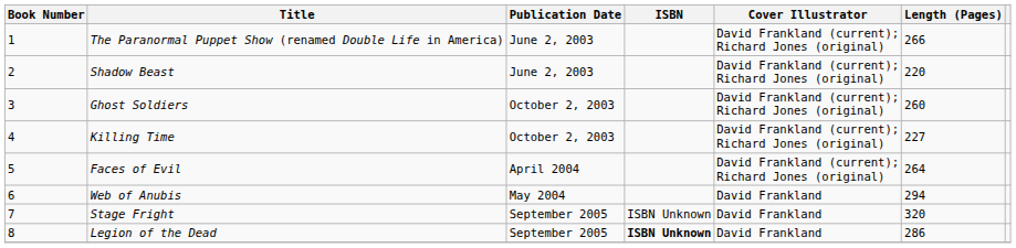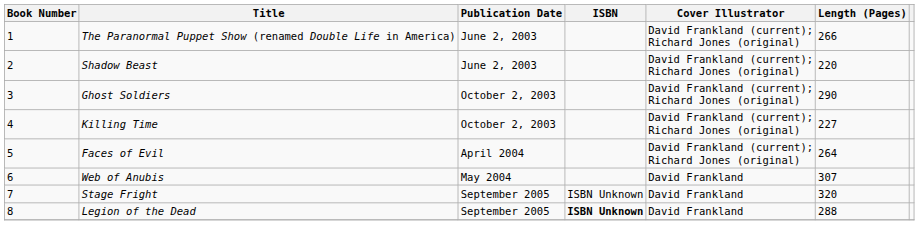Ghost Soldiers | Length (Pages): 260 -> 290
Web of Anubis | Length (Pages): 294 -> 307
Legion of the Dead | Length (Pages): 286 -> 288
